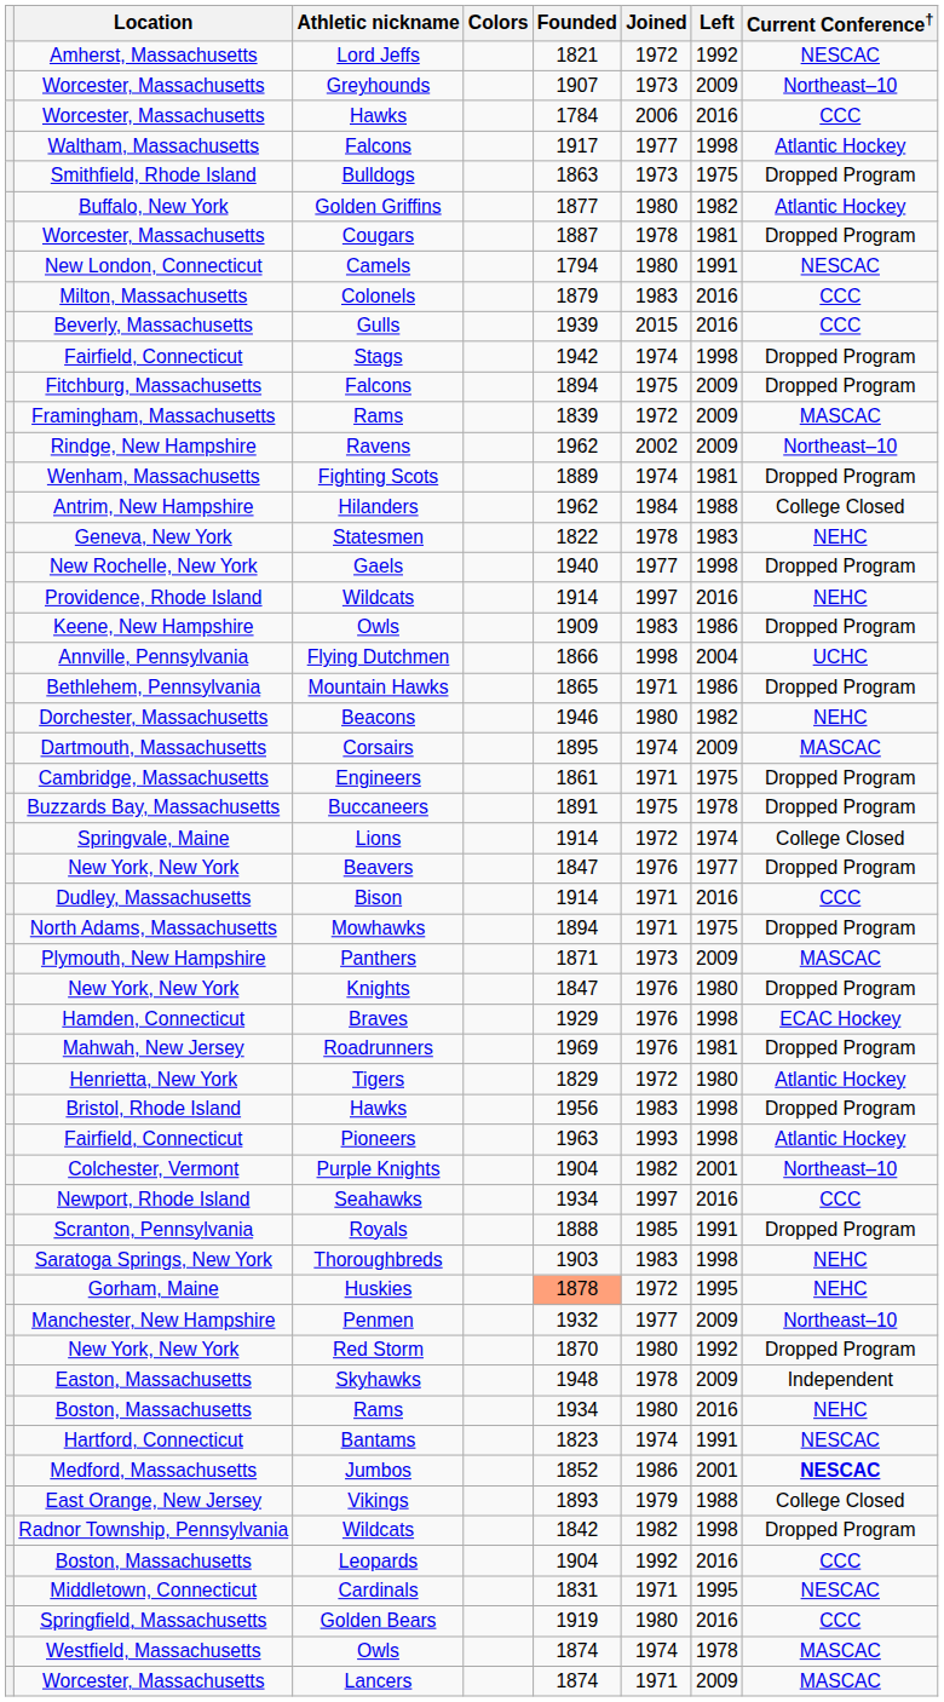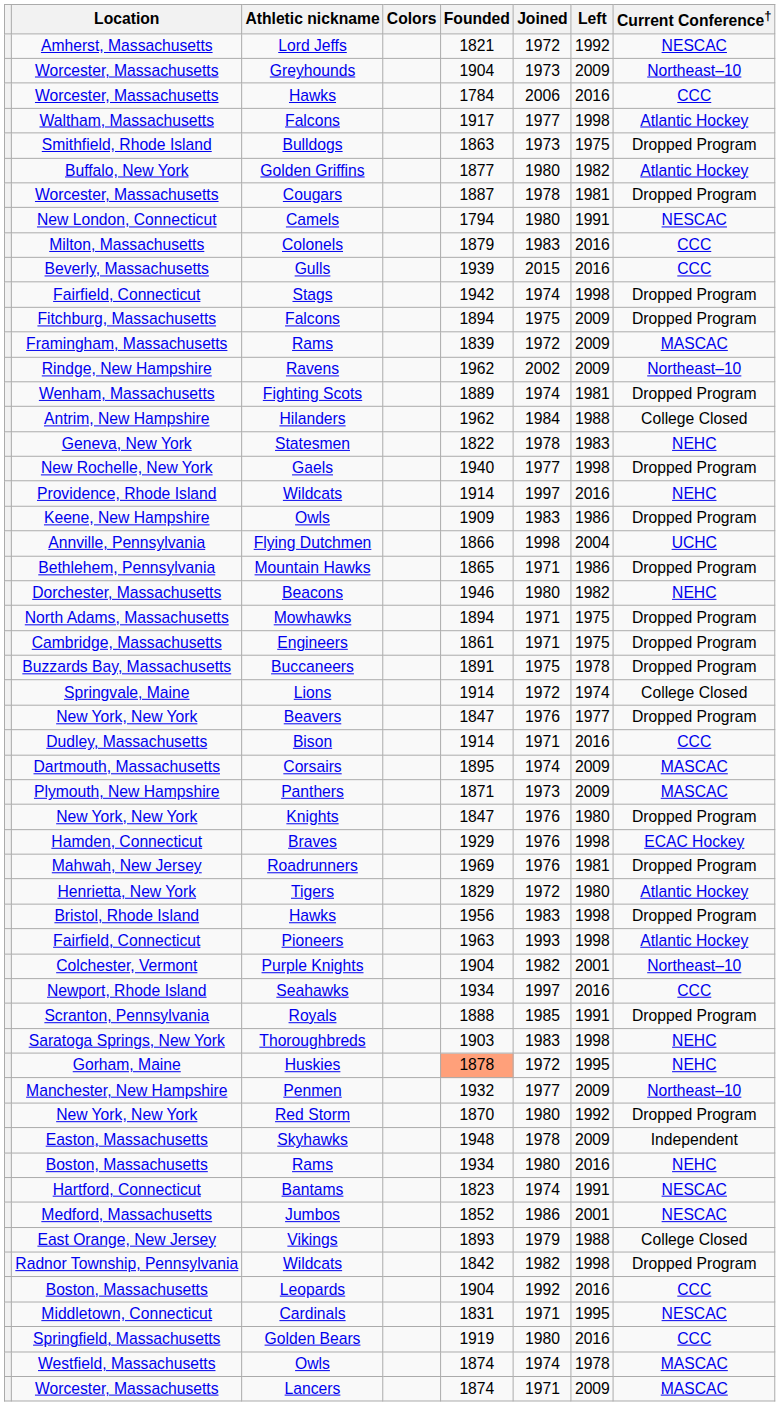Greyhounds | Founded: 1907 -> 1904
rows swapped: Corsairs <-> Mowhawks
Jumbos | Current Conference†: bold -> normal
